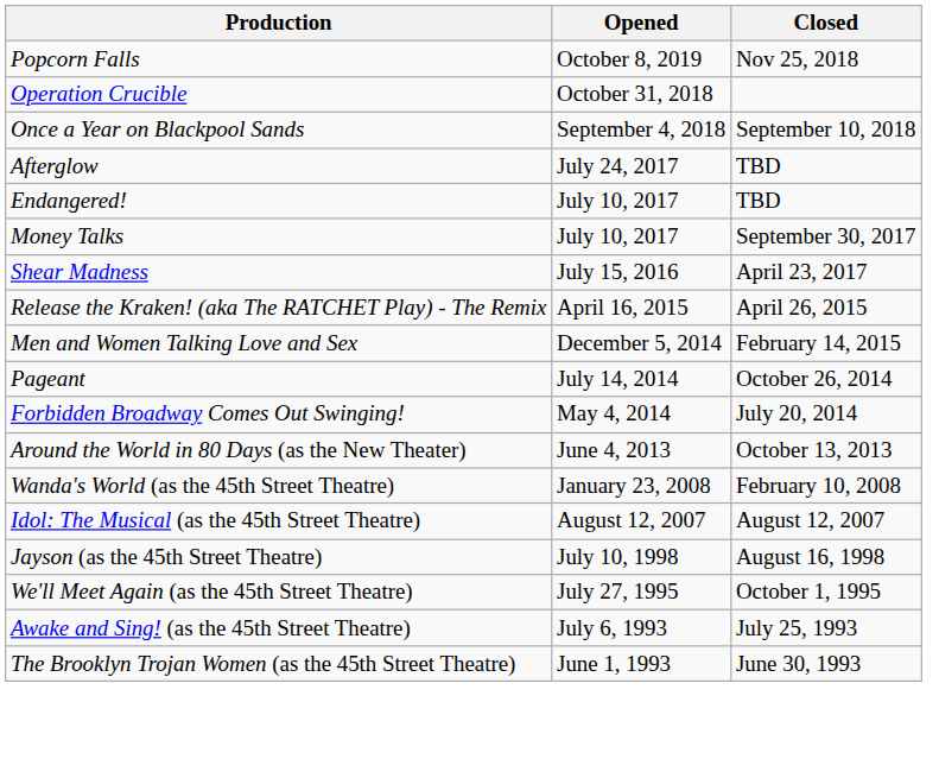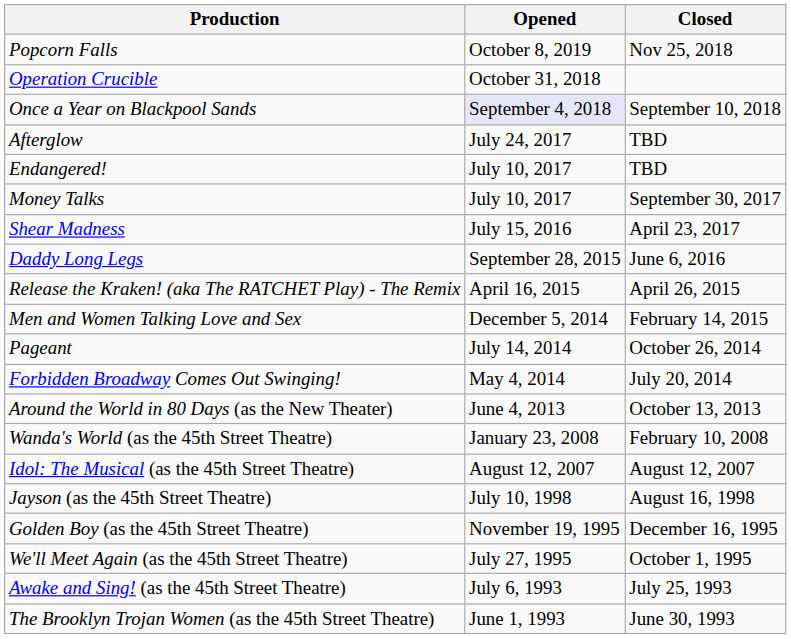Once a Year on Blackpool Sands | Opened: no background -> lavender background
+ row: Daddy Long Legs | September 28, 2015 | June 6, 2016
+ row: Golden Boy (as the 45th Street Theatre) | November 19, 1995 | December 16, 1995
